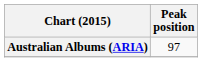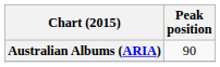Australian Albums (ARIA) | Peak position: 97 -> 90
